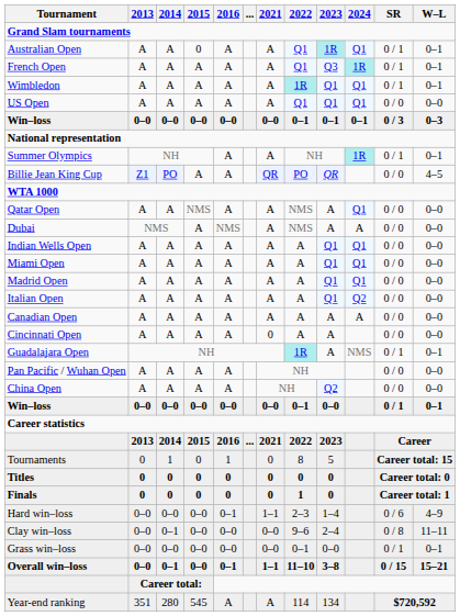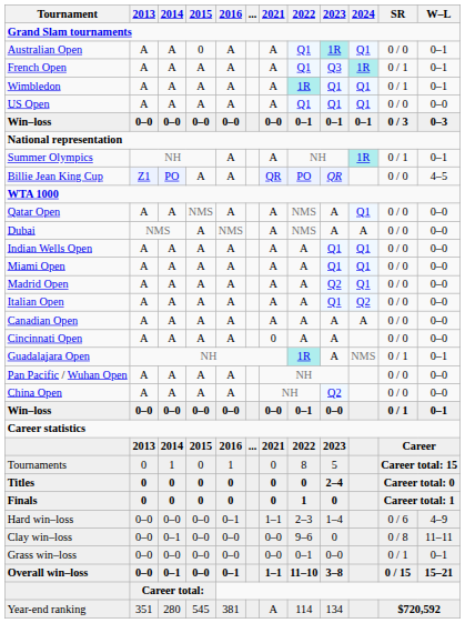Australian Open | SR: 0 / 1 -> 0 / 0
Madrid Open | 2023: Q1 -> Q2
Titles | 2023: 0 -> 2–4
Clay win–loss | 2023: 2–4 -> 0
Year-end ranking | 2016: A -> 381
